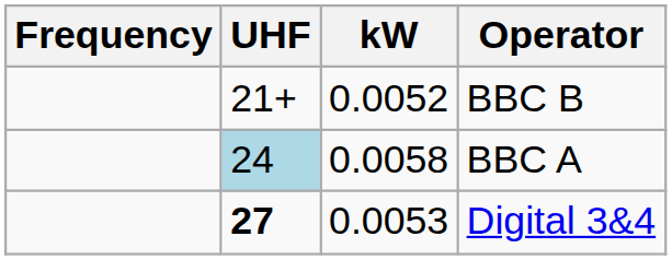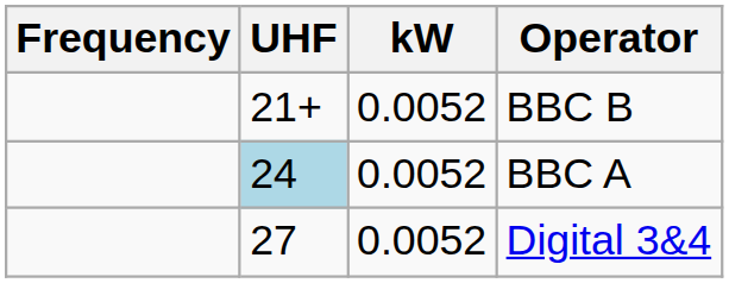BBC A | kW: 0.0058 -> 0.0052
Digital 3&4 | UHF: bold -> normal
Digital 3&4 | kW: 0.0053 -> 0.0052
